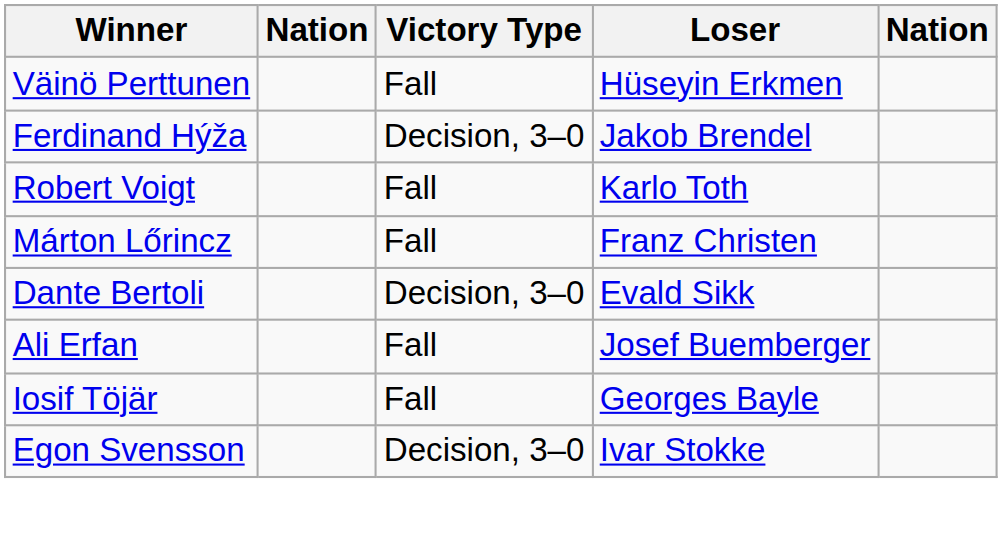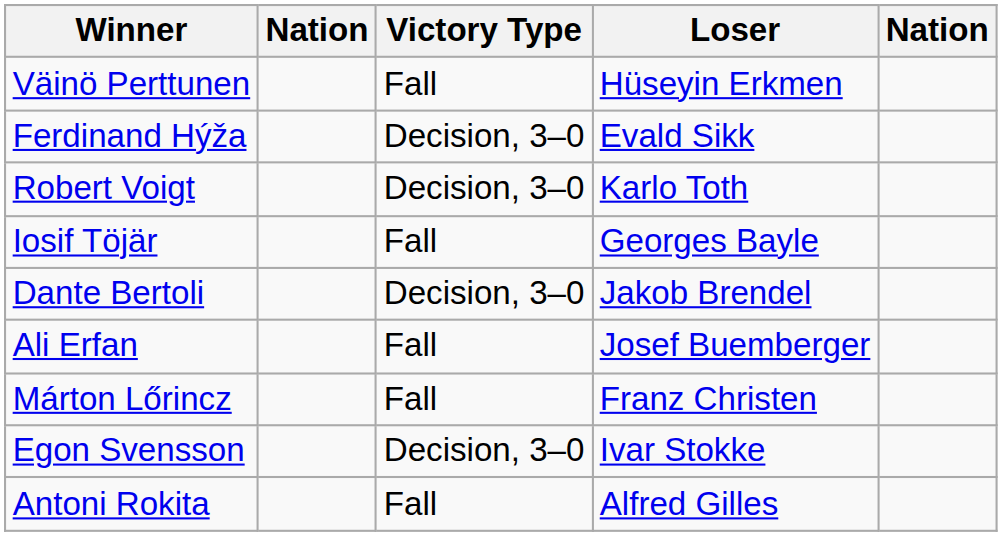Ferdinand Hýža | Loser: Jakob Brendel -> Evald Sikk
Robert Voigt | Victory Type: Fall -> Decision, 3–0
rows swapped: Iosif Töjär <-> Márton Lőrincz
Dante Bertoli | Loser: Evald Sikk -> Jakob Brendel
+ row: Antoni Rokita | Fall | Alfred Gilles
